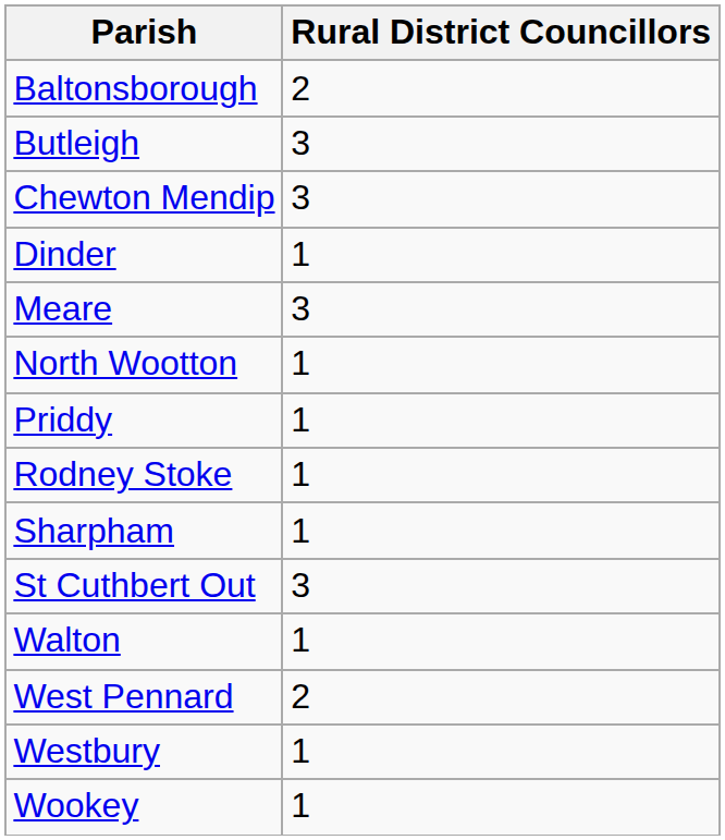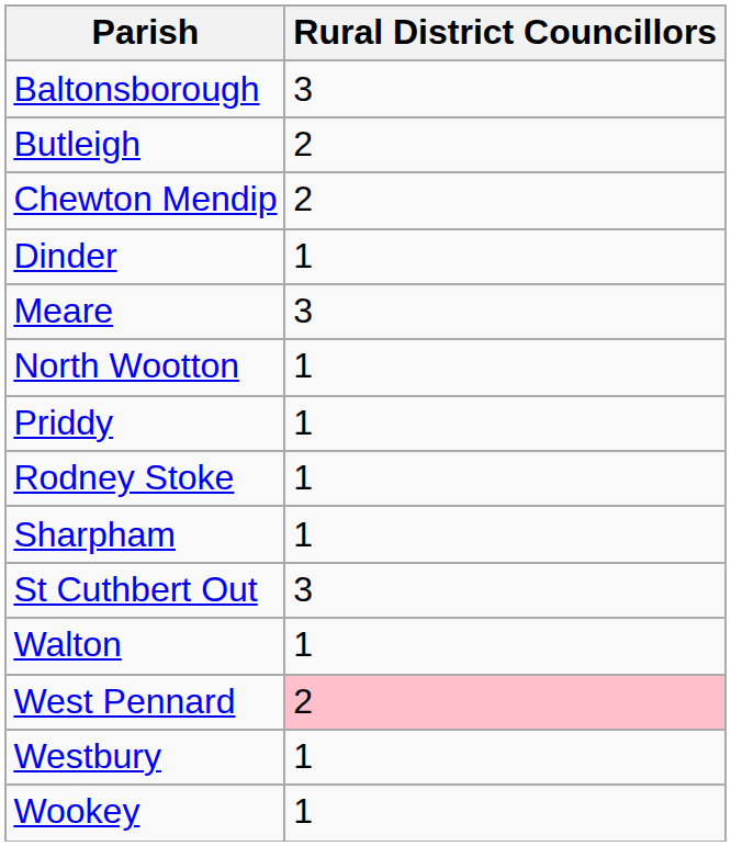Baltonsborough | Rural District Councillors: 2 -> 3
Butleigh | Rural District Councillors: 3 -> 2
Chewton Mendip | Rural District Councillors: 3 -> 2
West Pennard | Rural District Councillors: no background -> pink background
